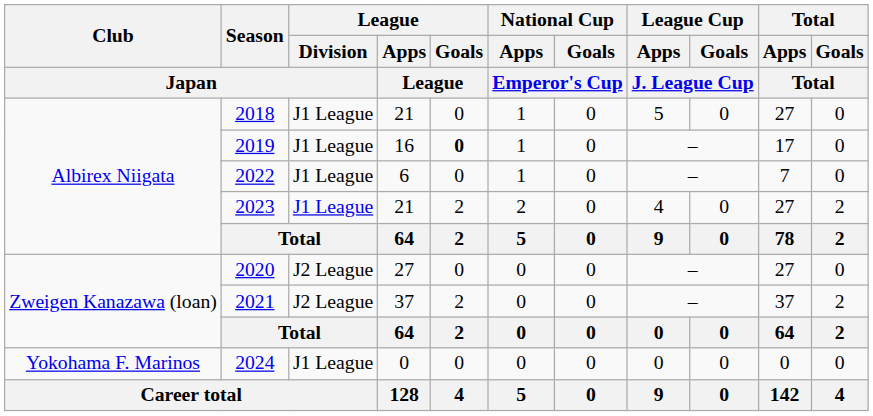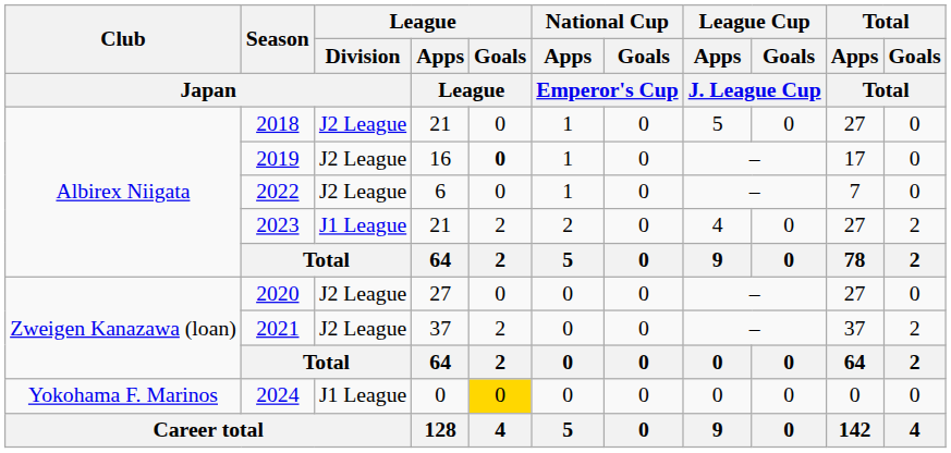2018 | League / Division / Japan: J1 League -> J2 League
2019 | League / Division / Japan: J1 League -> J2 League
2022 | League / Division / Japan: J1 League -> J2 League
2024 | League / Goals / League: no background -> gold background
